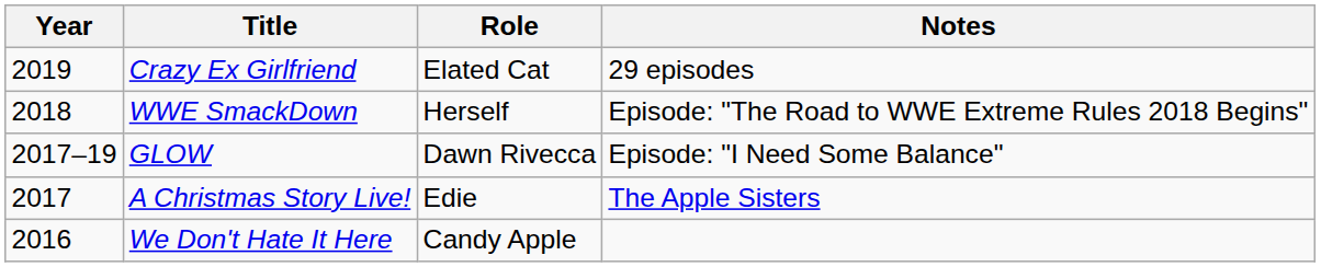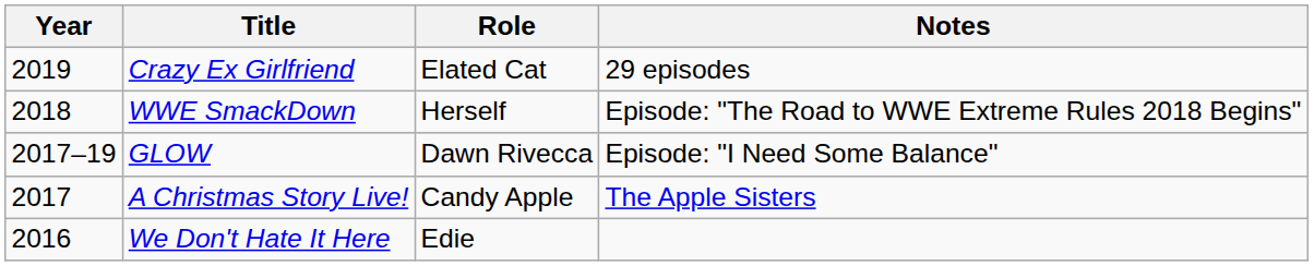A Christmas Story Live! | Role: Edie -> Candy Apple
We Don't Hate It Here | Role: Candy Apple -> Edie
